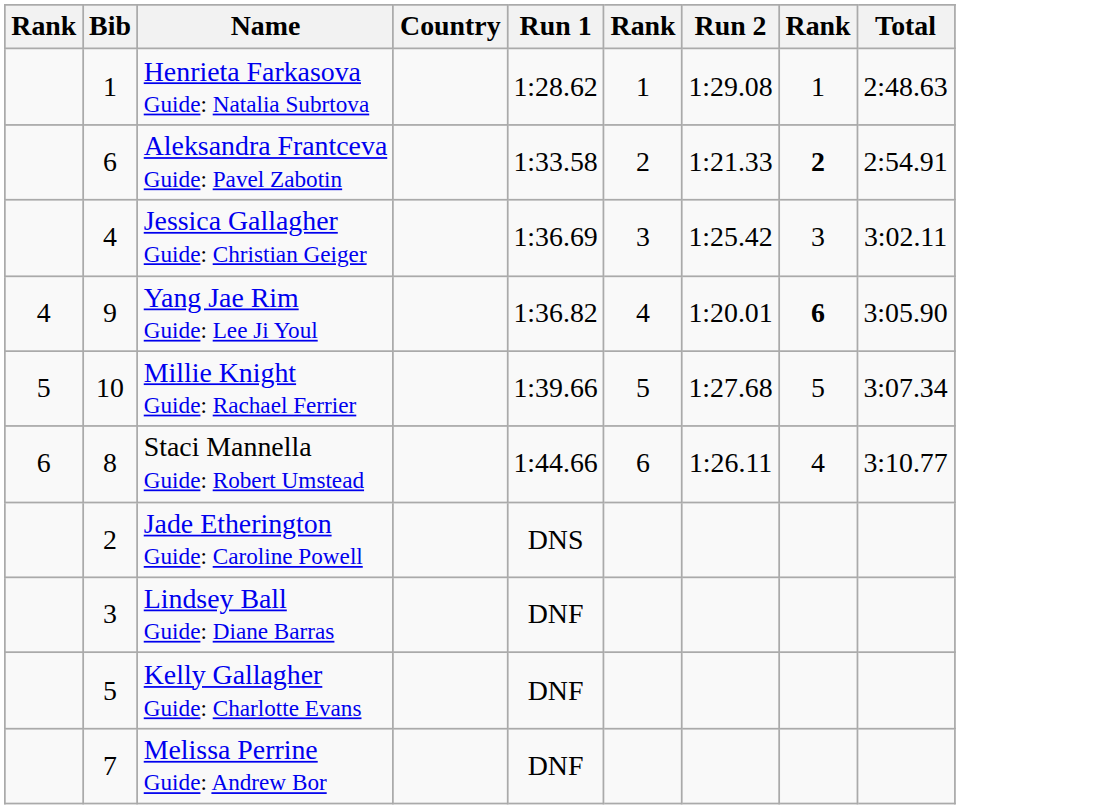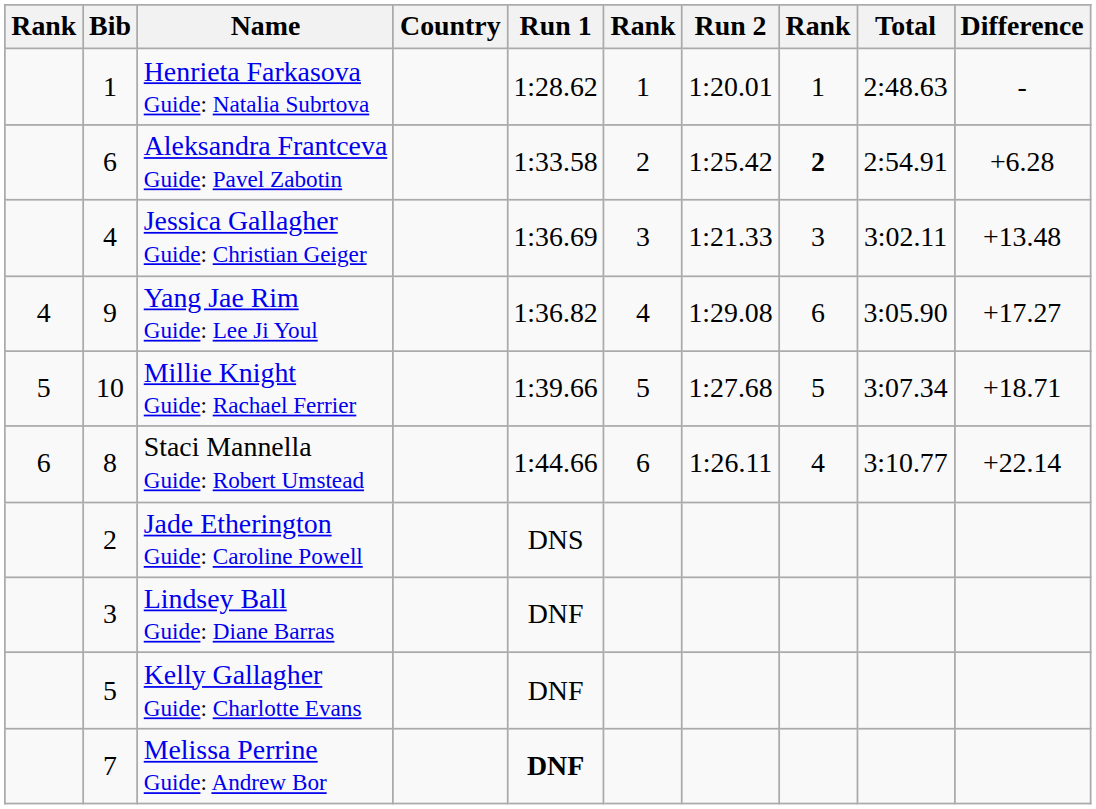+ column: Difference | - | +6.28 | +13.48 | +17.27 | +18.71 | +22.14
Henrieta Farkasova Guide: Natalia Subrtova | Run 2: 1:29.08 -> 1:20.01
Aleksandra Frantceva Guide: Pavel Zabotin | Run 2: 1:21.33 -> 1:25.42
Jessica Gallagher Guide: Christian Geiger | Run 2: 1:25.42 -> 1:21.33
Yang Jae Rim Guide: Lee Ji Youl | Run 2: 1:20.01 -> 1:29.08
Yang Jae Rim Guide: Lee Ji Youl | column 8: bold -> normal
Melissa Perrine Guide: Andrew Bor | Run 1: normal -> bold
